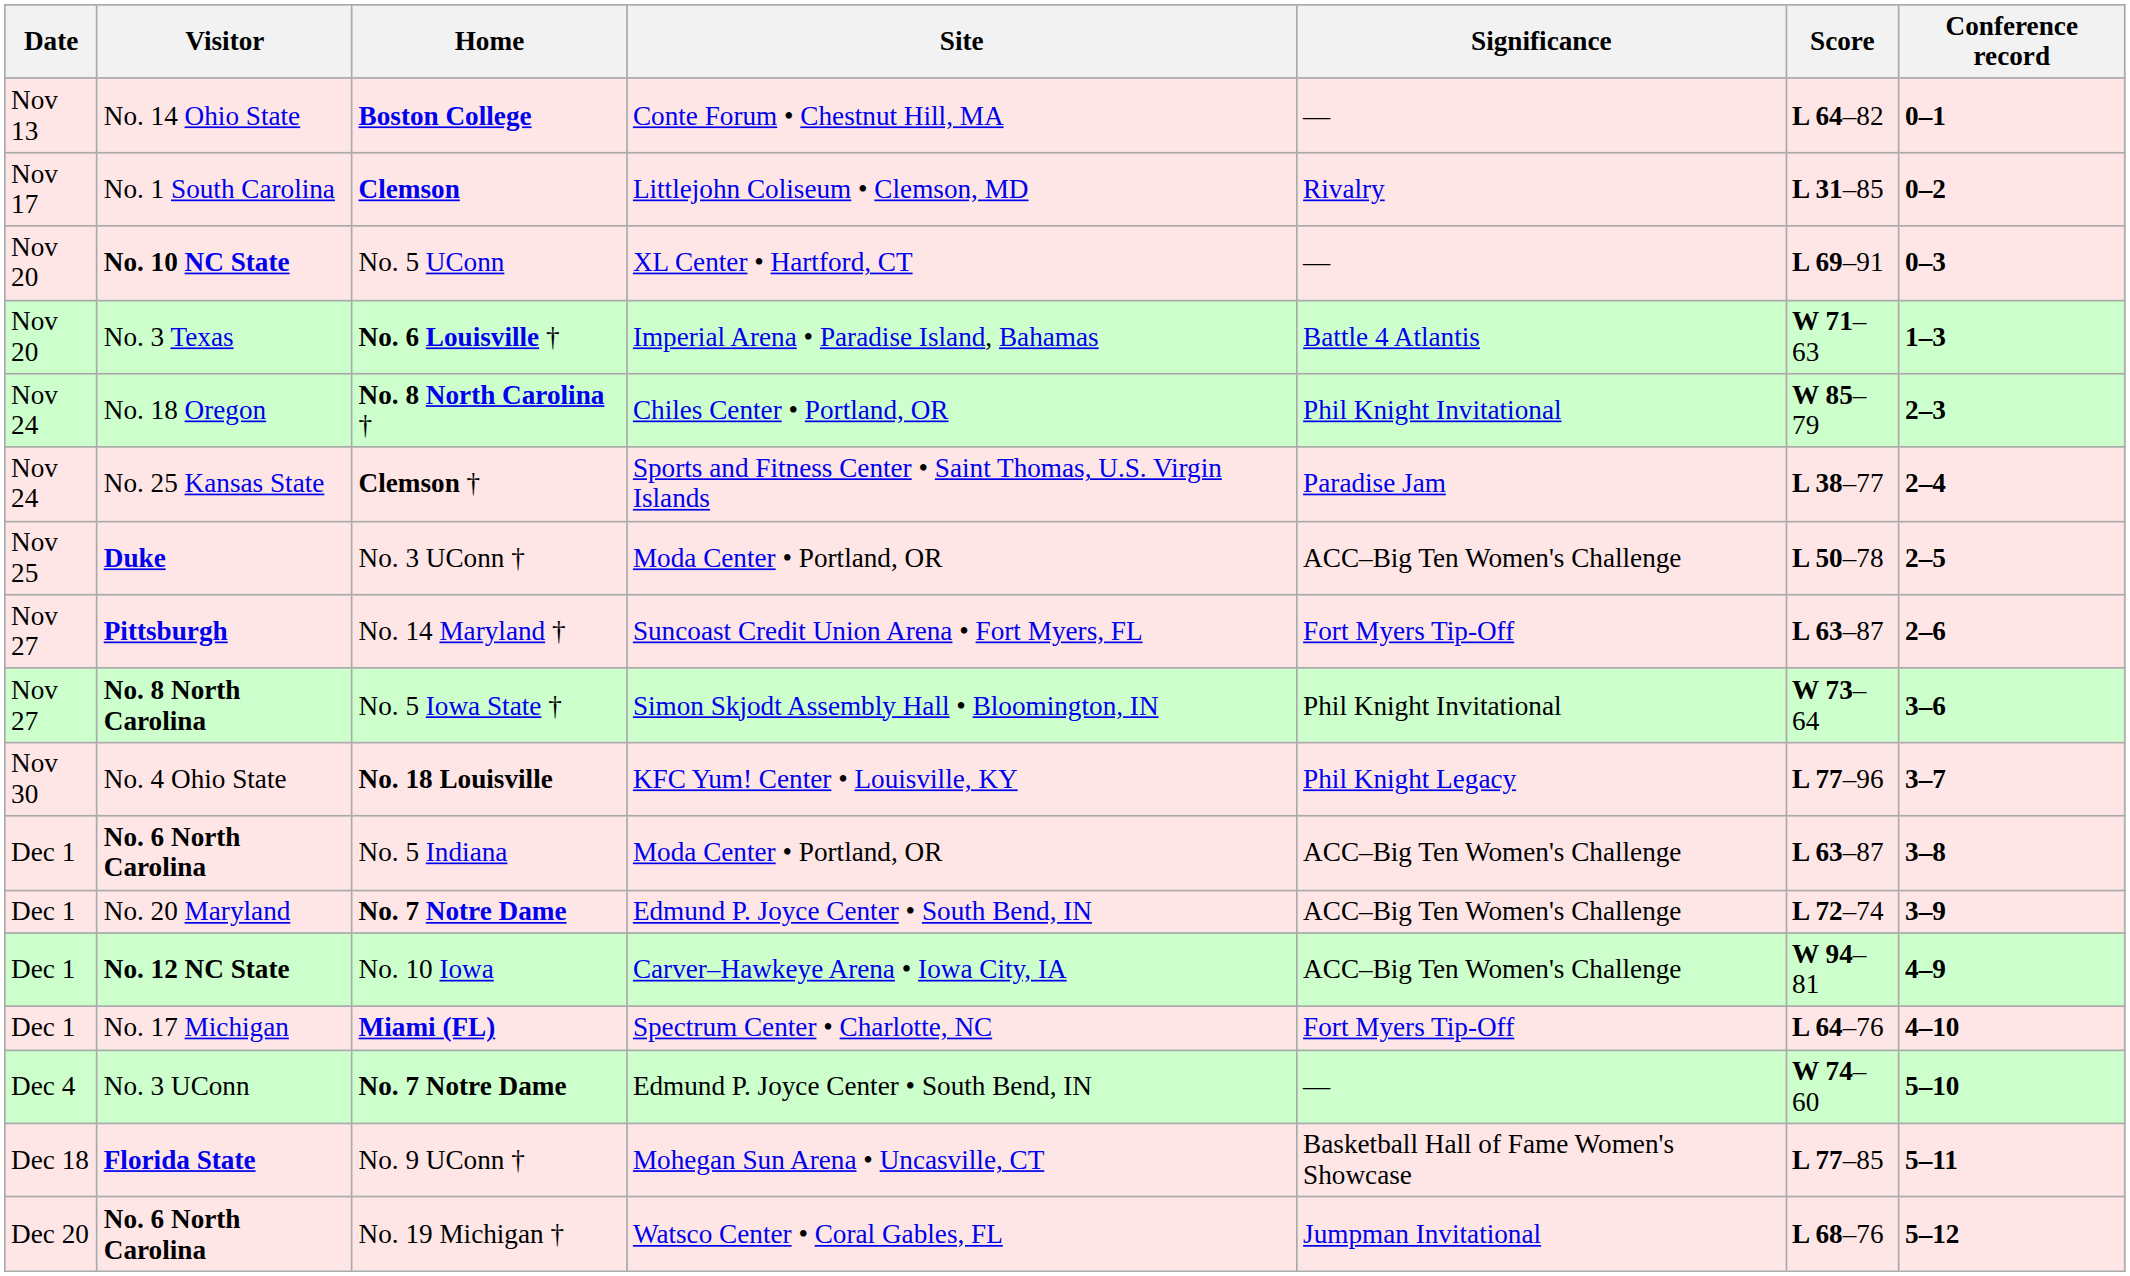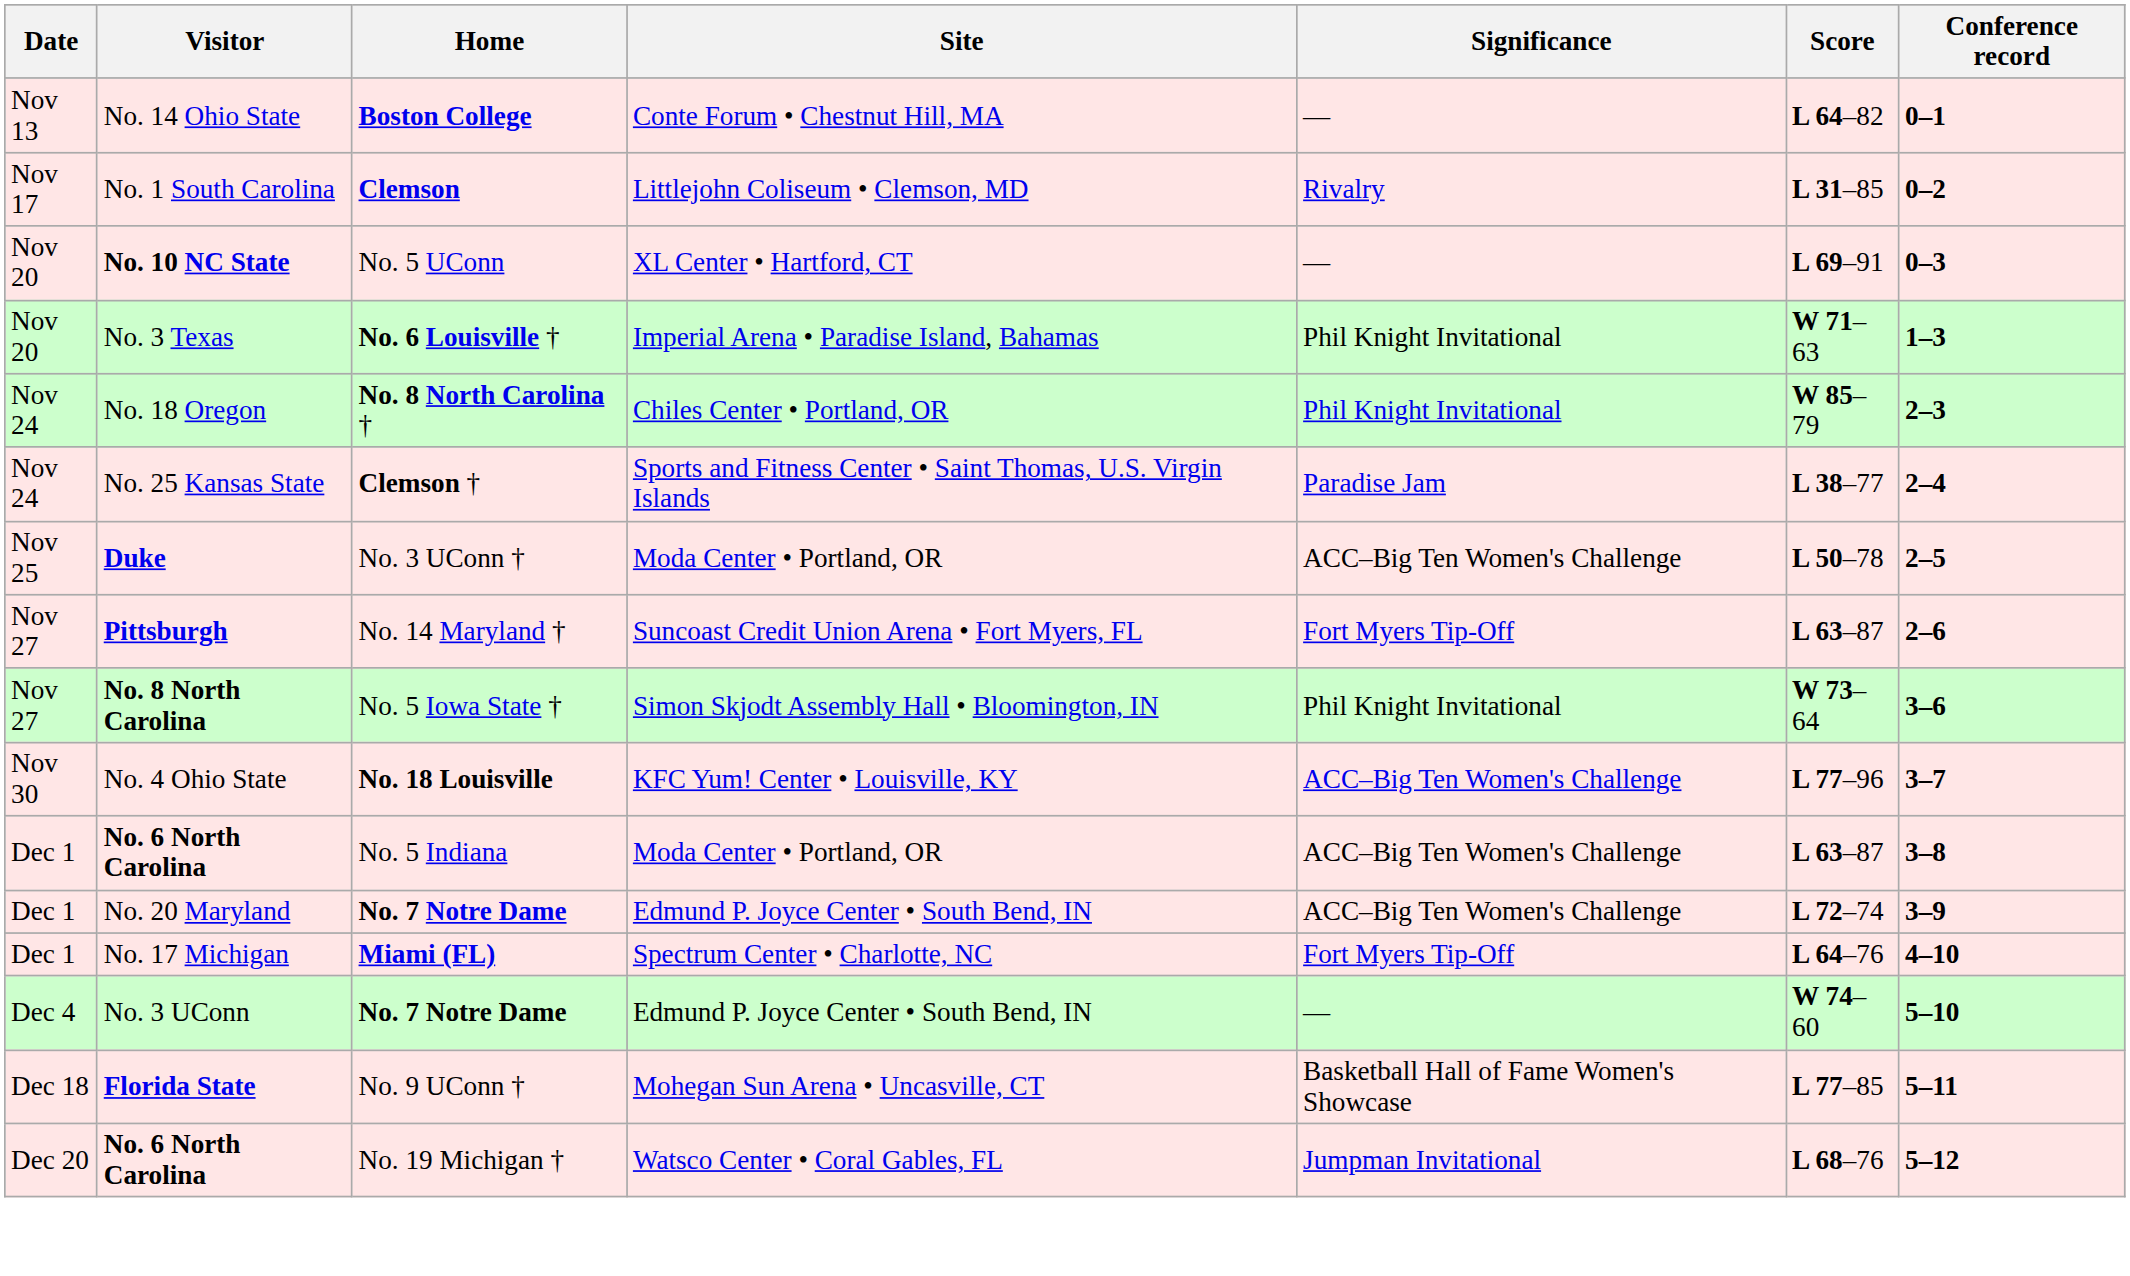No. 3 Texas | Significance: Battle 4 Atlantis -> Phil Knight Invitational
No. 4 Ohio State | Significance: Phil Knight Legacy -> ACC–Big Ten Women's Challenge
- row: Dec 1 | No. 12 NC State | No. 10 Iowa | Carver–Hawkeye Arena • Iowa City, IA | ACC–Big Ten Women's Challenge | W 94–81 | 4–9
